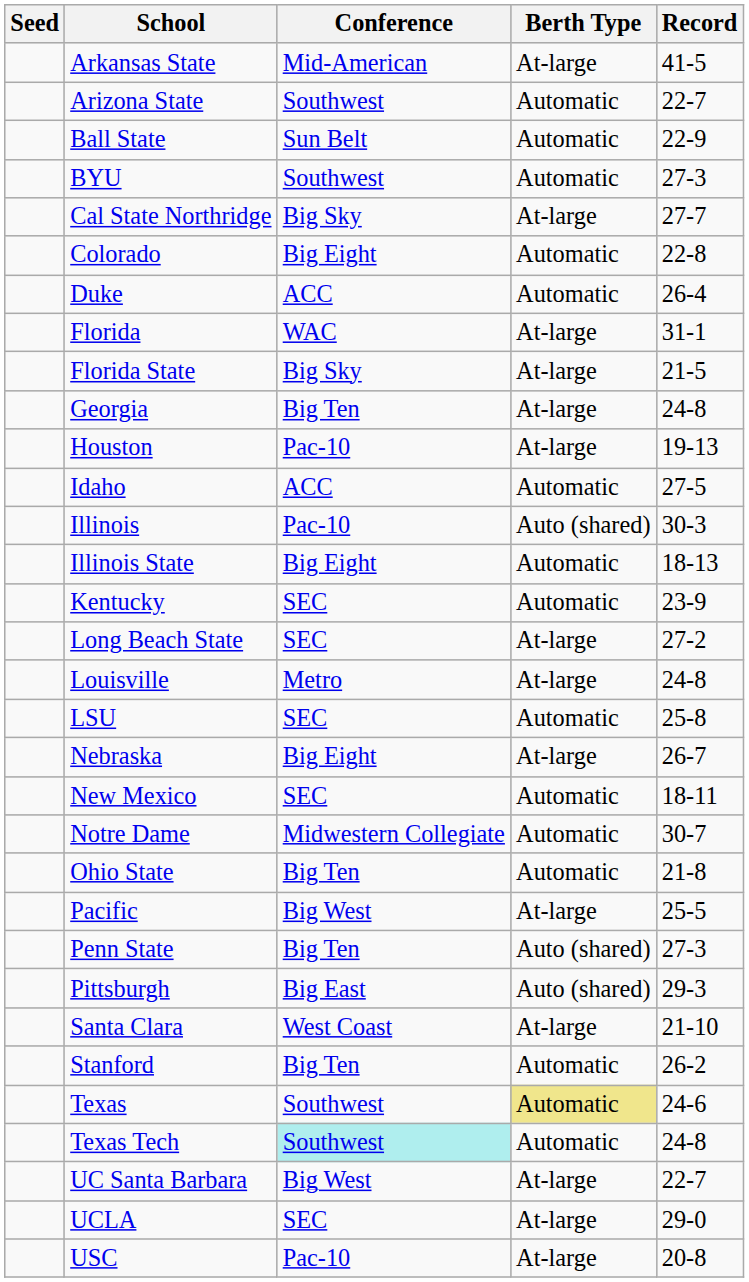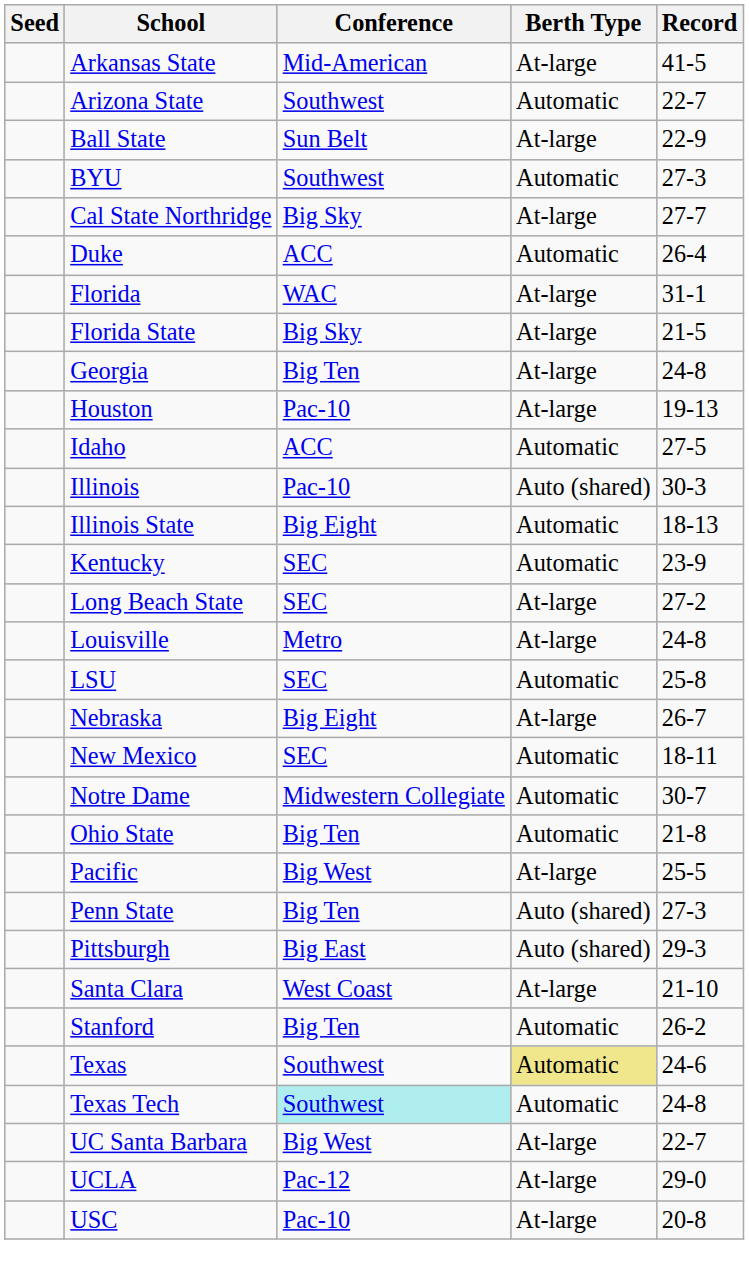Ball State | Berth Type: Automatic -> At-large
- row: Colorado | Big Eight | Automatic | 22-8
UCLA | Conference: SEC -> Pac-12
